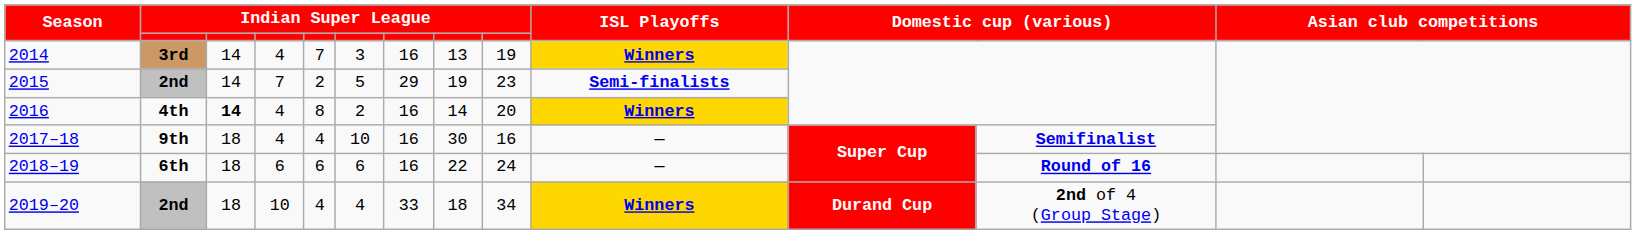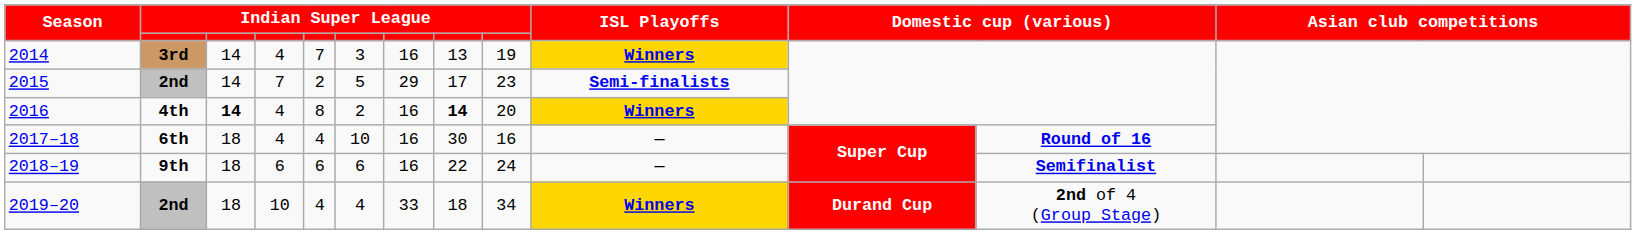2015 | column 8: 19 -> 17
2016 | column 8: normal -> bold
2017–18 | column 2: 9th -> 6th
2017–18 | column 12: Semifinalist -> Round of 16
2018–19 | column 2: 6th -> 9th
2018–19 | column 12: Round of 16 -> Semifinalist
